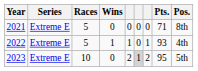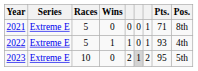2021 | column 7: 0 -> 1
